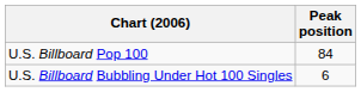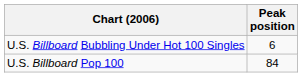rows swapped: U.S. Billboard Bubbling Under Hot 100 Singles <-> U.S. Billboard Pop 100
